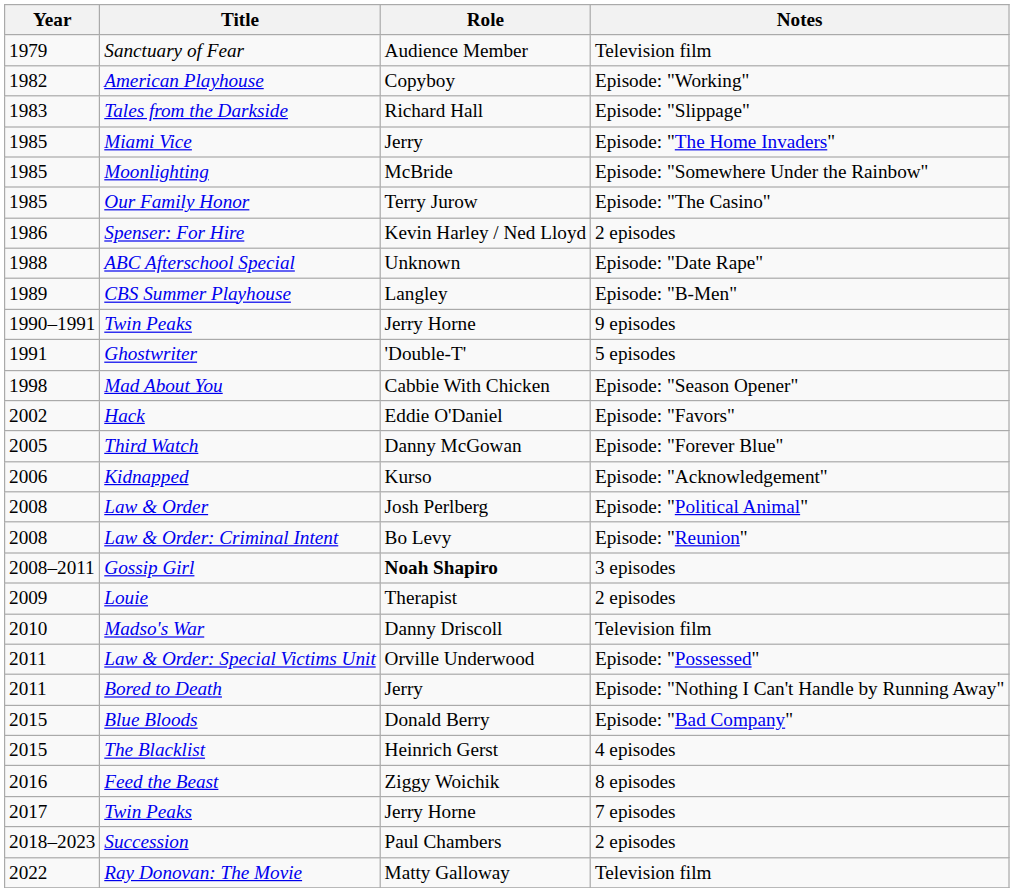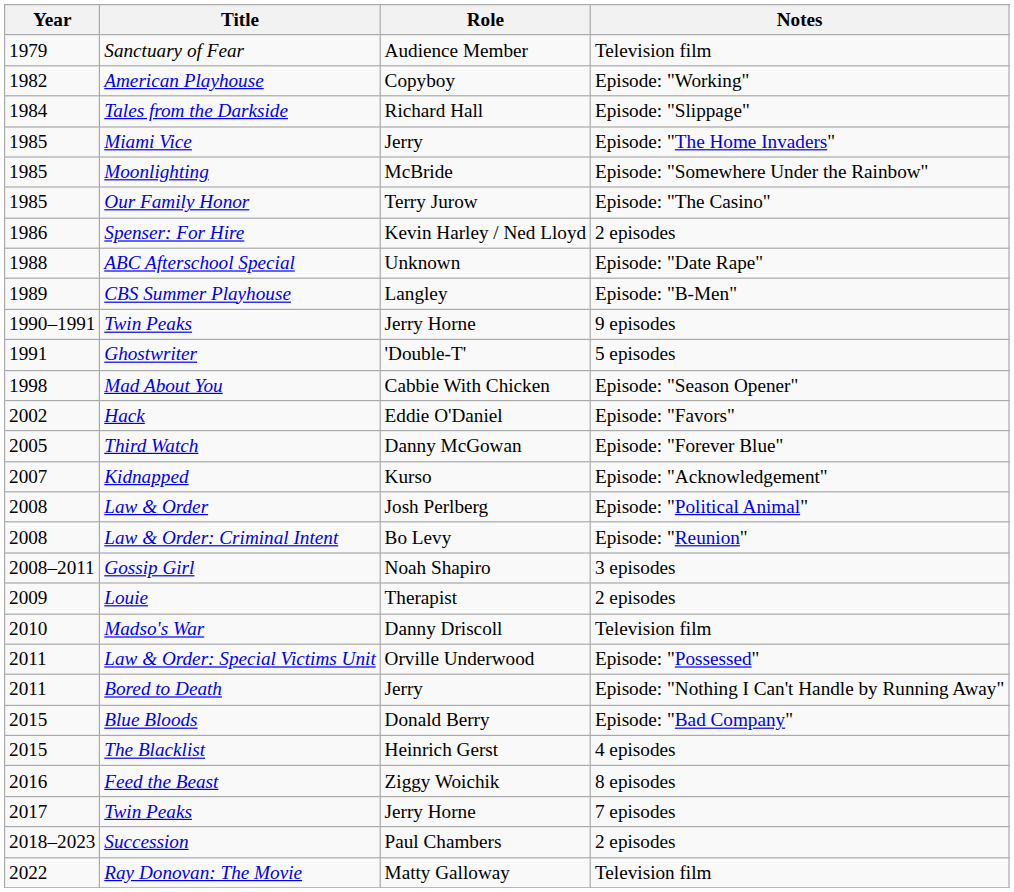Tales from the Darkside | Year: 1983 -> 1984
Kidnapped | Year: 2006 -> 2007
Gossip Girl | Role: bold -> normal
